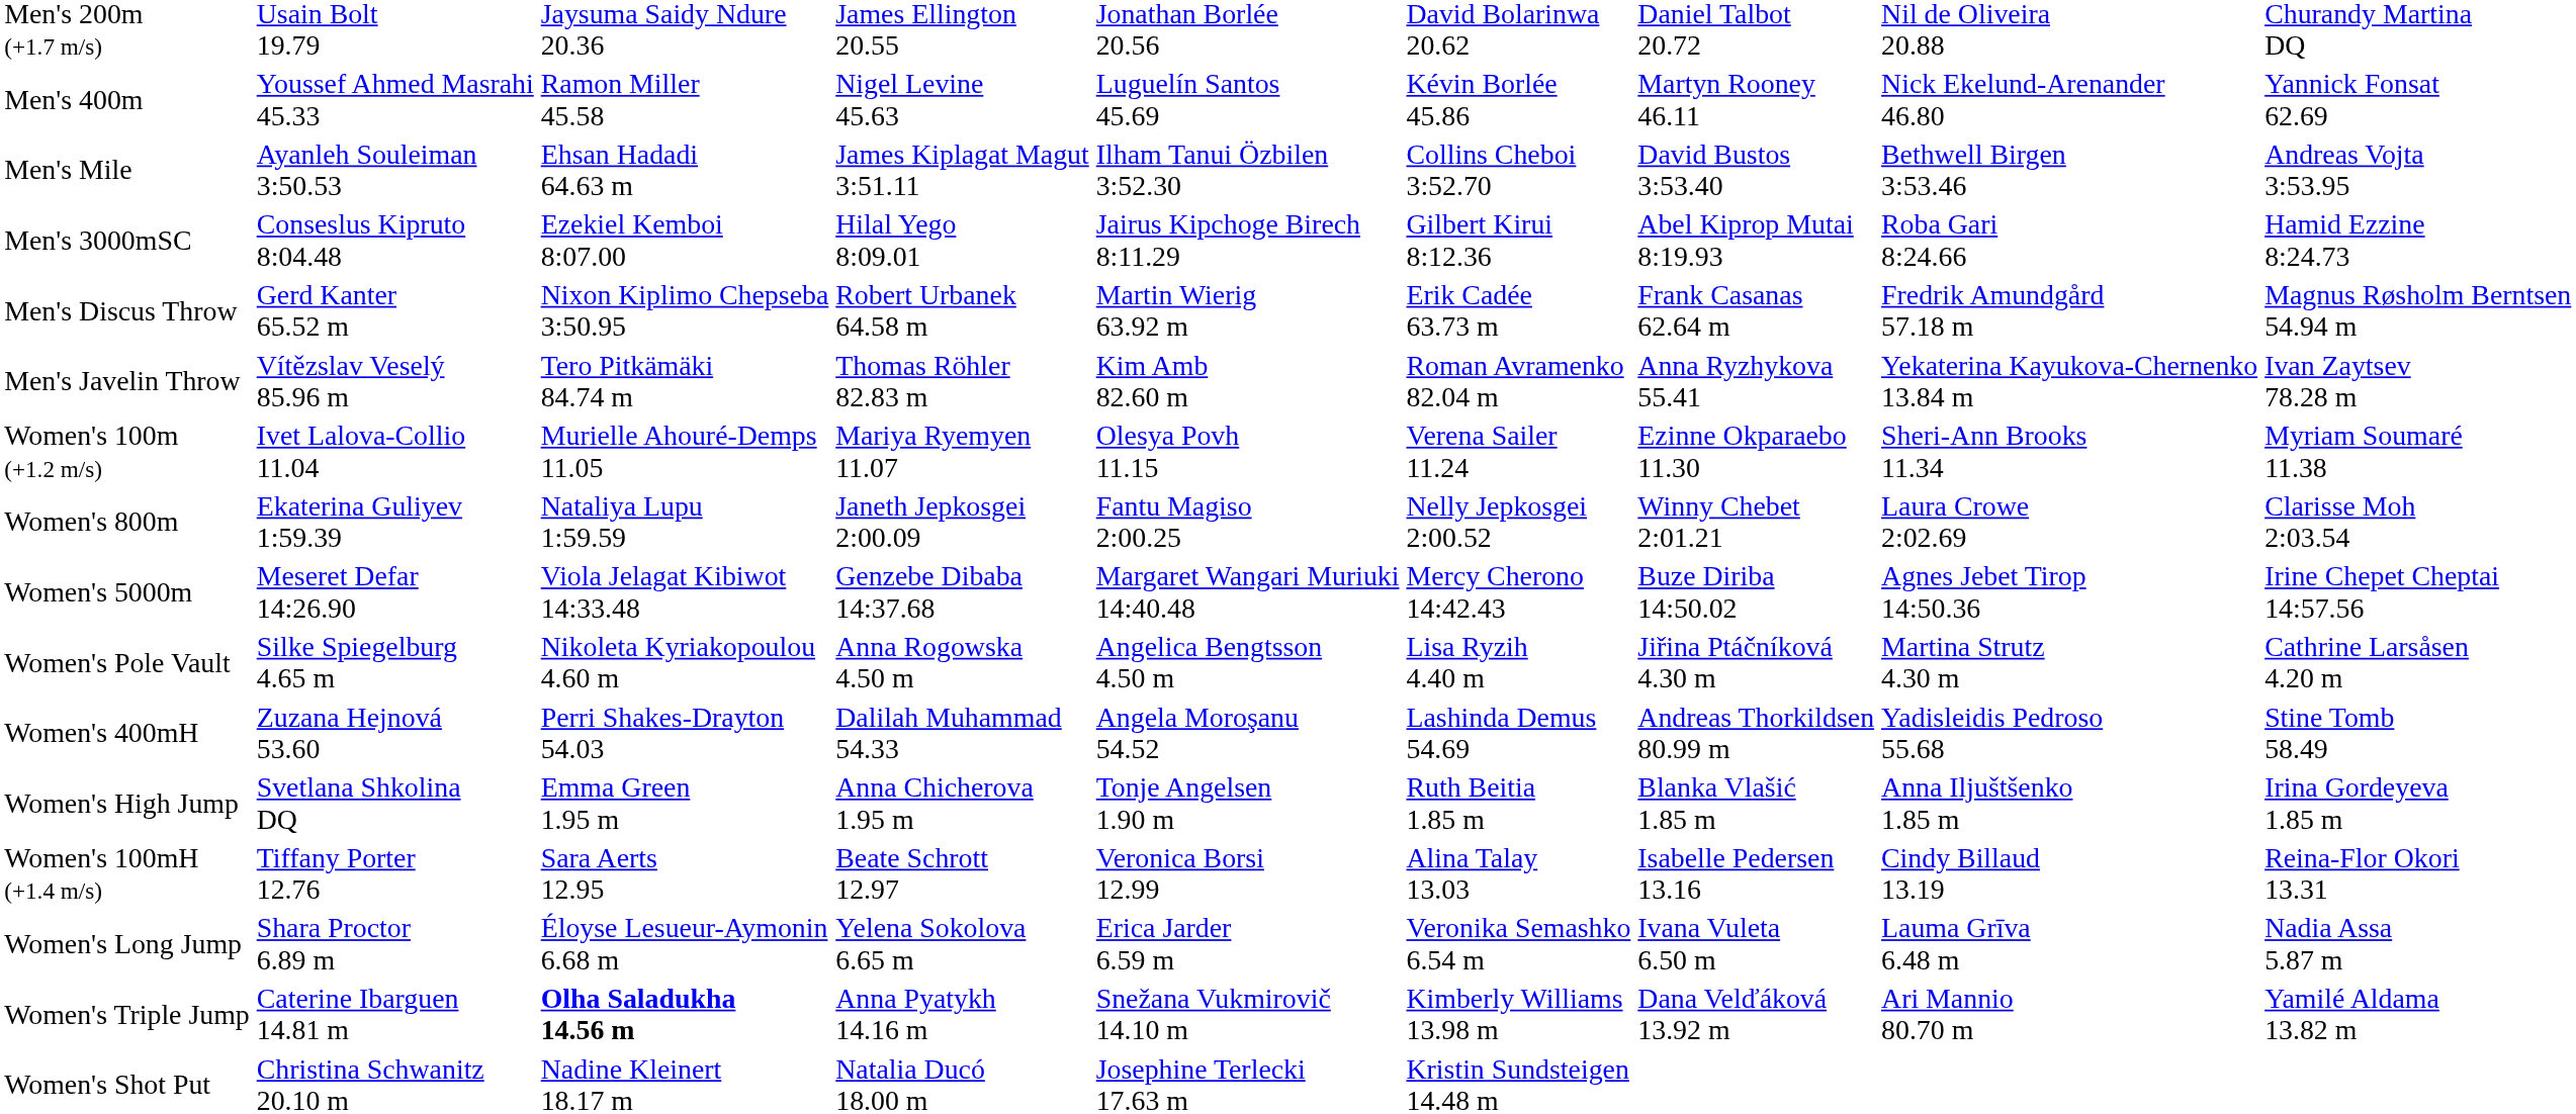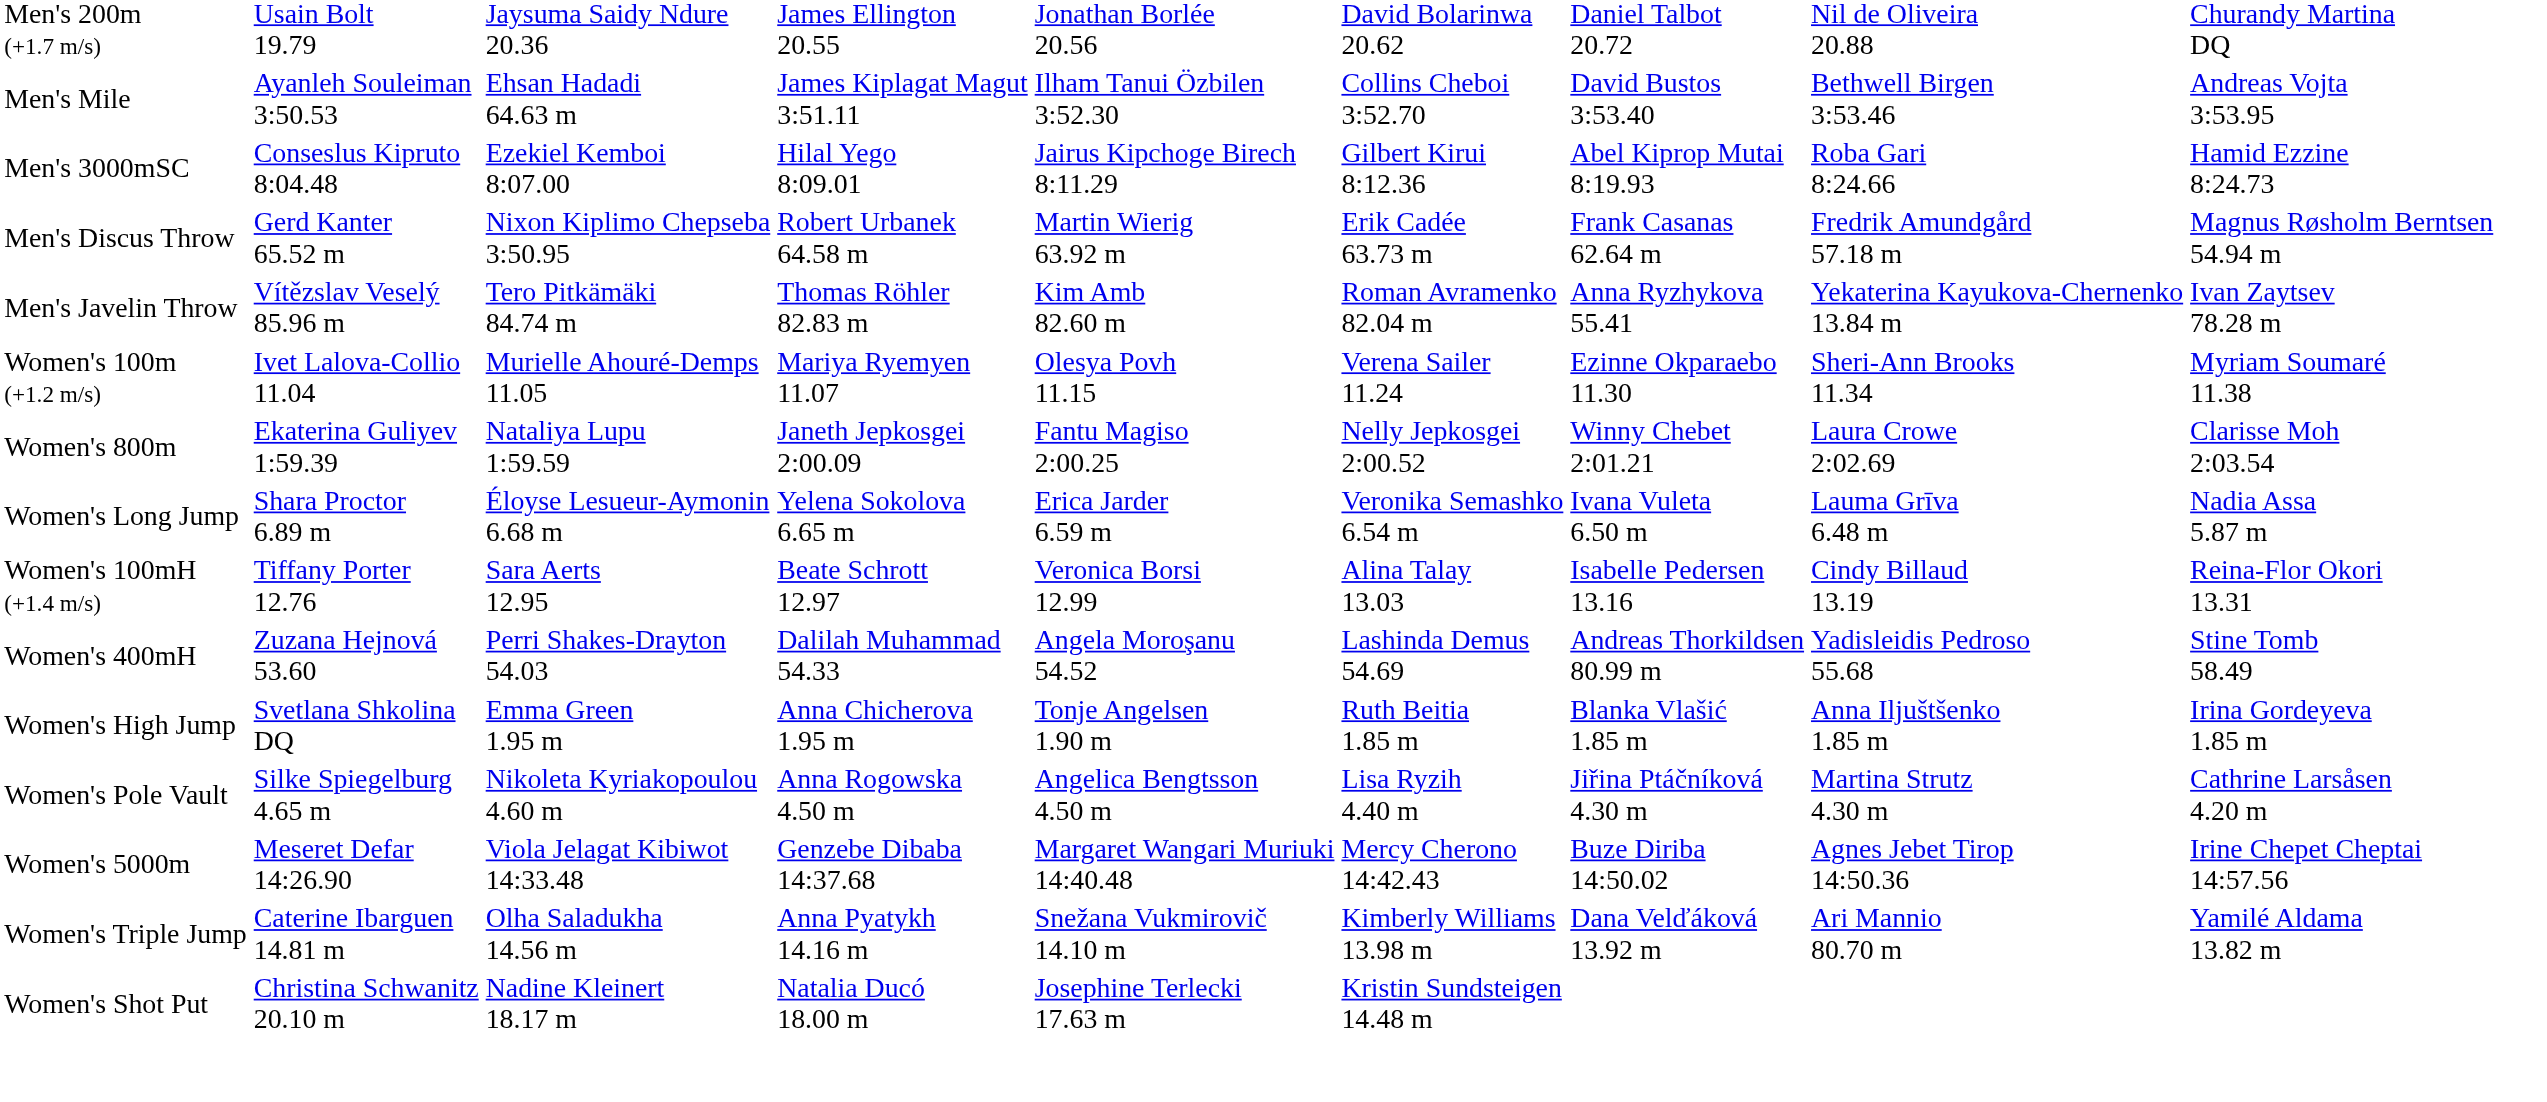- row: Men's 400m | Youssef Ahmed Masrahi 45.33 | Ramon Miller 45.58 | Nigel Levine 45.63 | Luguelín Santos 45.69 | Kévin Borlée 45.86 | Martyn Rooney 46.11 | Nick Ekelund-Arenander 46.80 | Yannick Fonsat 62.69
rows swapped: Women's 5000m <-> Women's Long Jump
rows swapped: Women's 100mH (+1.4 m/s) <-> Women's Pole Vault
Women's Triple Jump | column 3: bold -> normal
